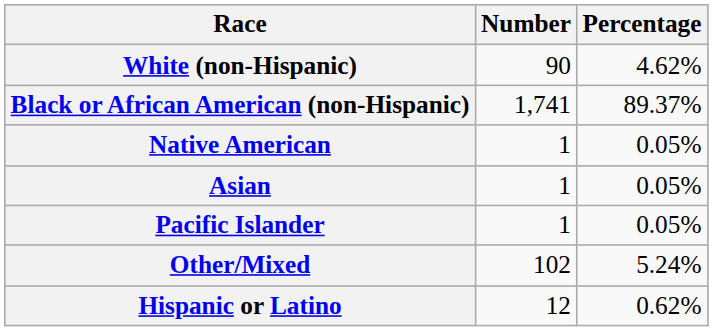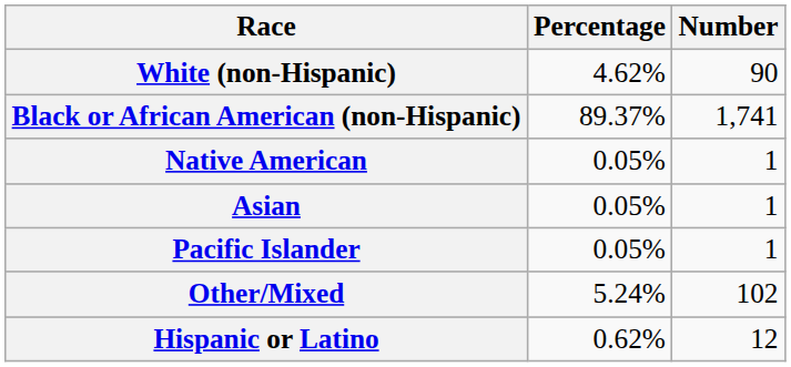columns swapped: Number <-> Percentage
